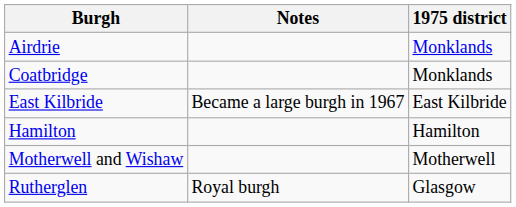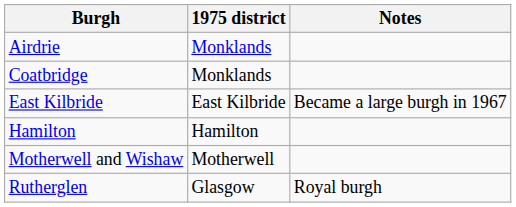columns swapped: Notes <-> 1975 district
